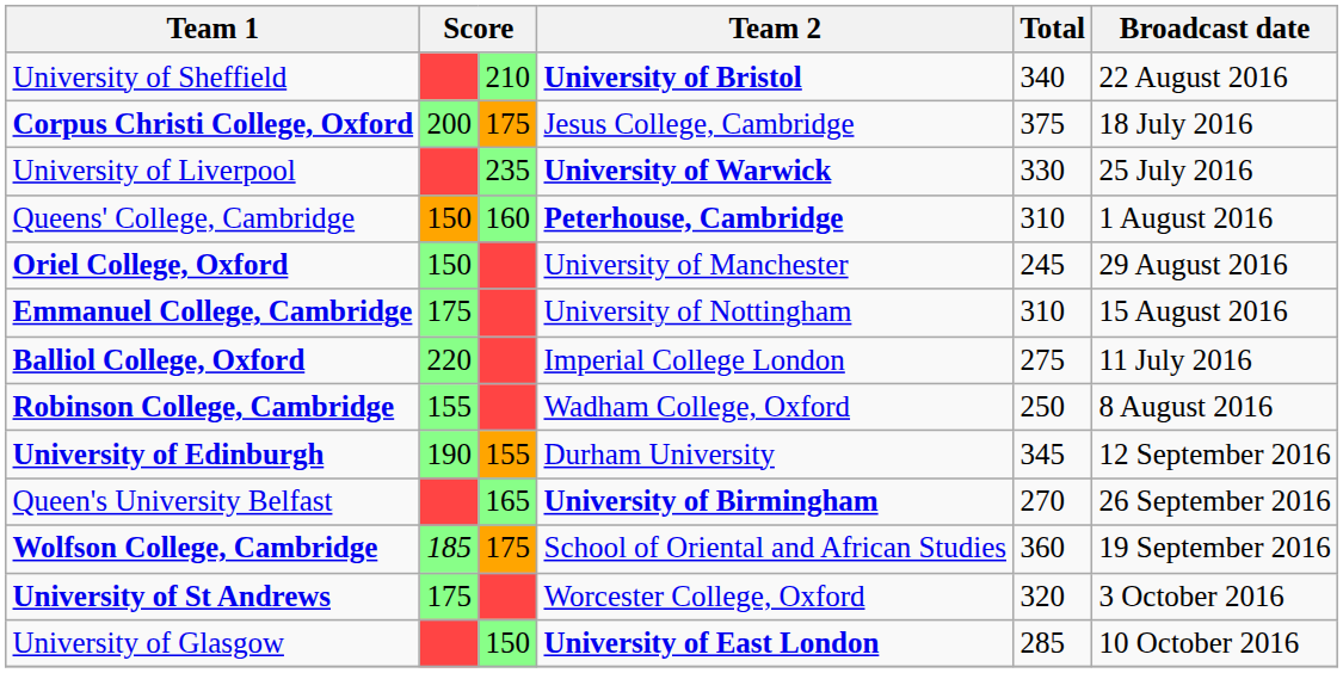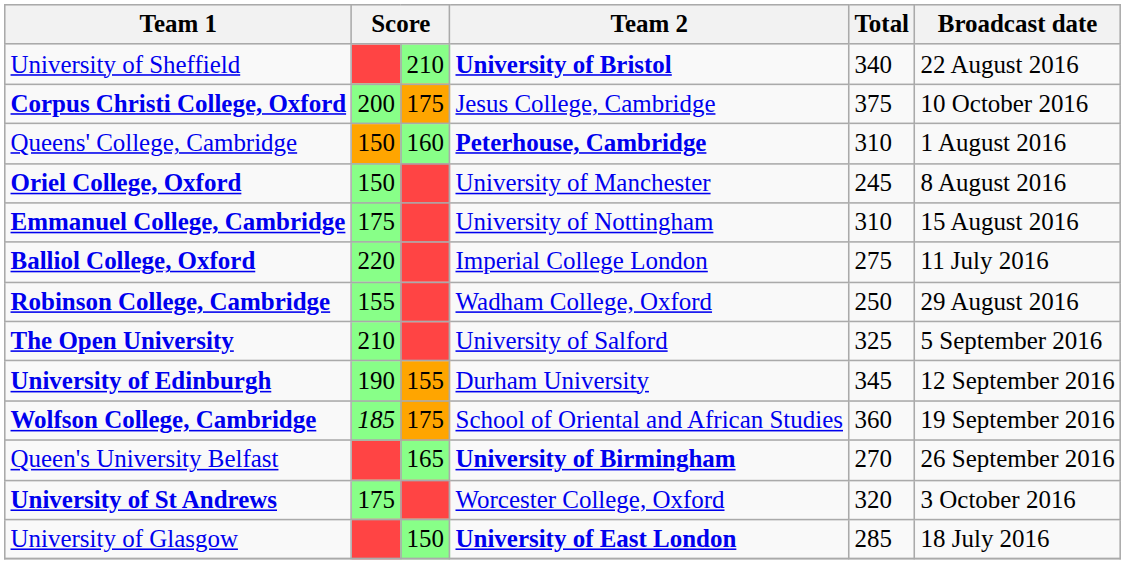Corpus Christi College, Oxford | Broadcast date: 18 July 2016 -> 10 October 2016
- row: University of Liverpool | 235 | University of Warwick | 330 | 25 July 2016
Oriel College, Oxford | Broadcast date: 29 August 2016 -> 8 August 2016
Robinson College, Cambridge | Broadcast date: 8 August 2016 -> 29 August 2016
+ row: The Open University | 210 | University of Salford | 325 | 5 September 2016
rows swapped: Wolfson College, Cambridge <-> Queen's University Belfast
University of Glasgow | Broadcast date: 10 October 2016 -> 18 July 2016
